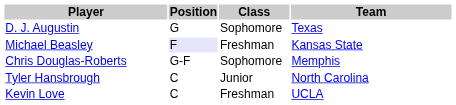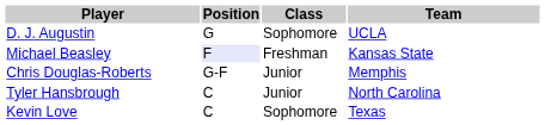D. J. Augustin | Team: Texas -> UCLA
Chris Douglas-Roberts | Class: Sophomore -> Junior
Kevin Love | Class: Freshman -> Sophomore
Kevin Love | Team: UCLA -> Texas
